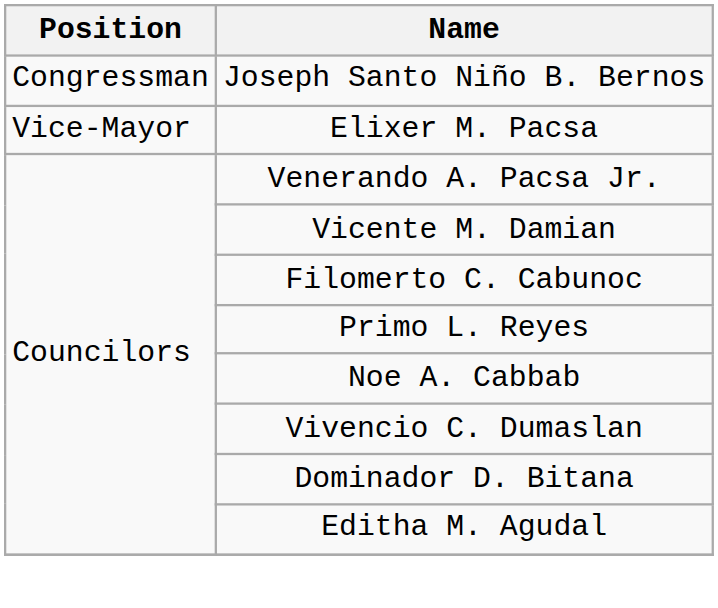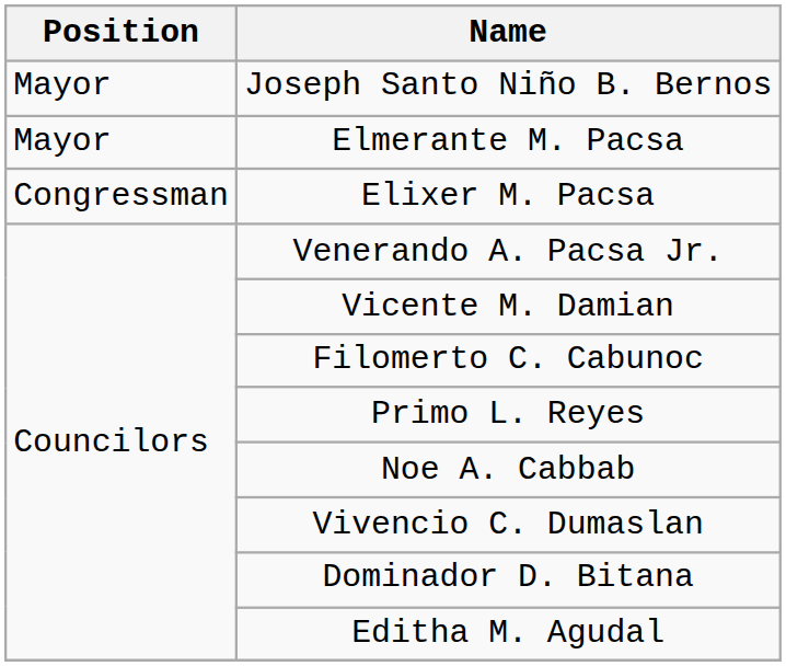Joseph Santo Niño B. Bernos | Position: Congressman -> Mayor
+ row: Mayor | Elmerante M. Pacsa
Elixer M. Pacsa | Position: Vice-Mayor -> Congressman
